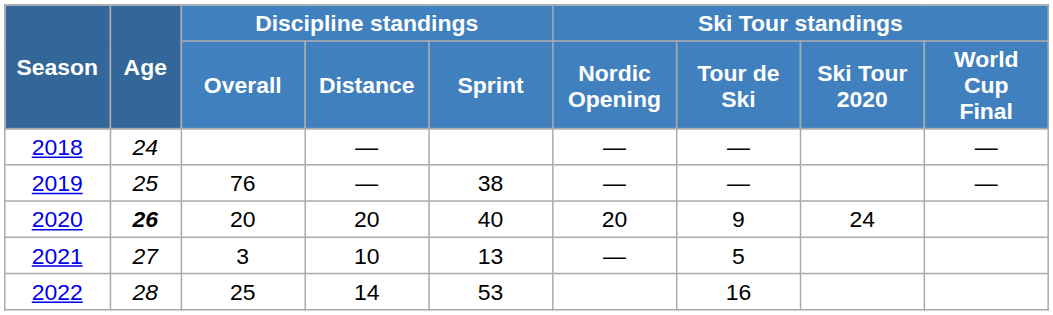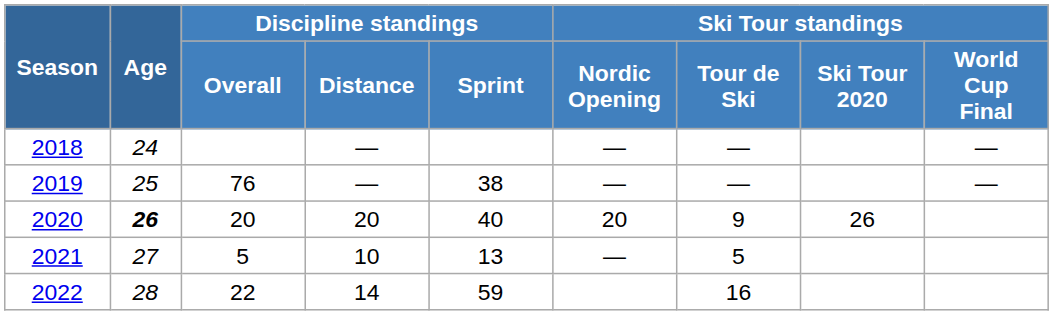2020 | Ski Tour standings / Ski Tour 2020: 24 -> 26
2021 | Discipline standings / Overall: 3 -> 5
2022 | Discipline standings / Overall: 25 -> 22
2022 | Discipline standings / Sprint: 53 -> 59
